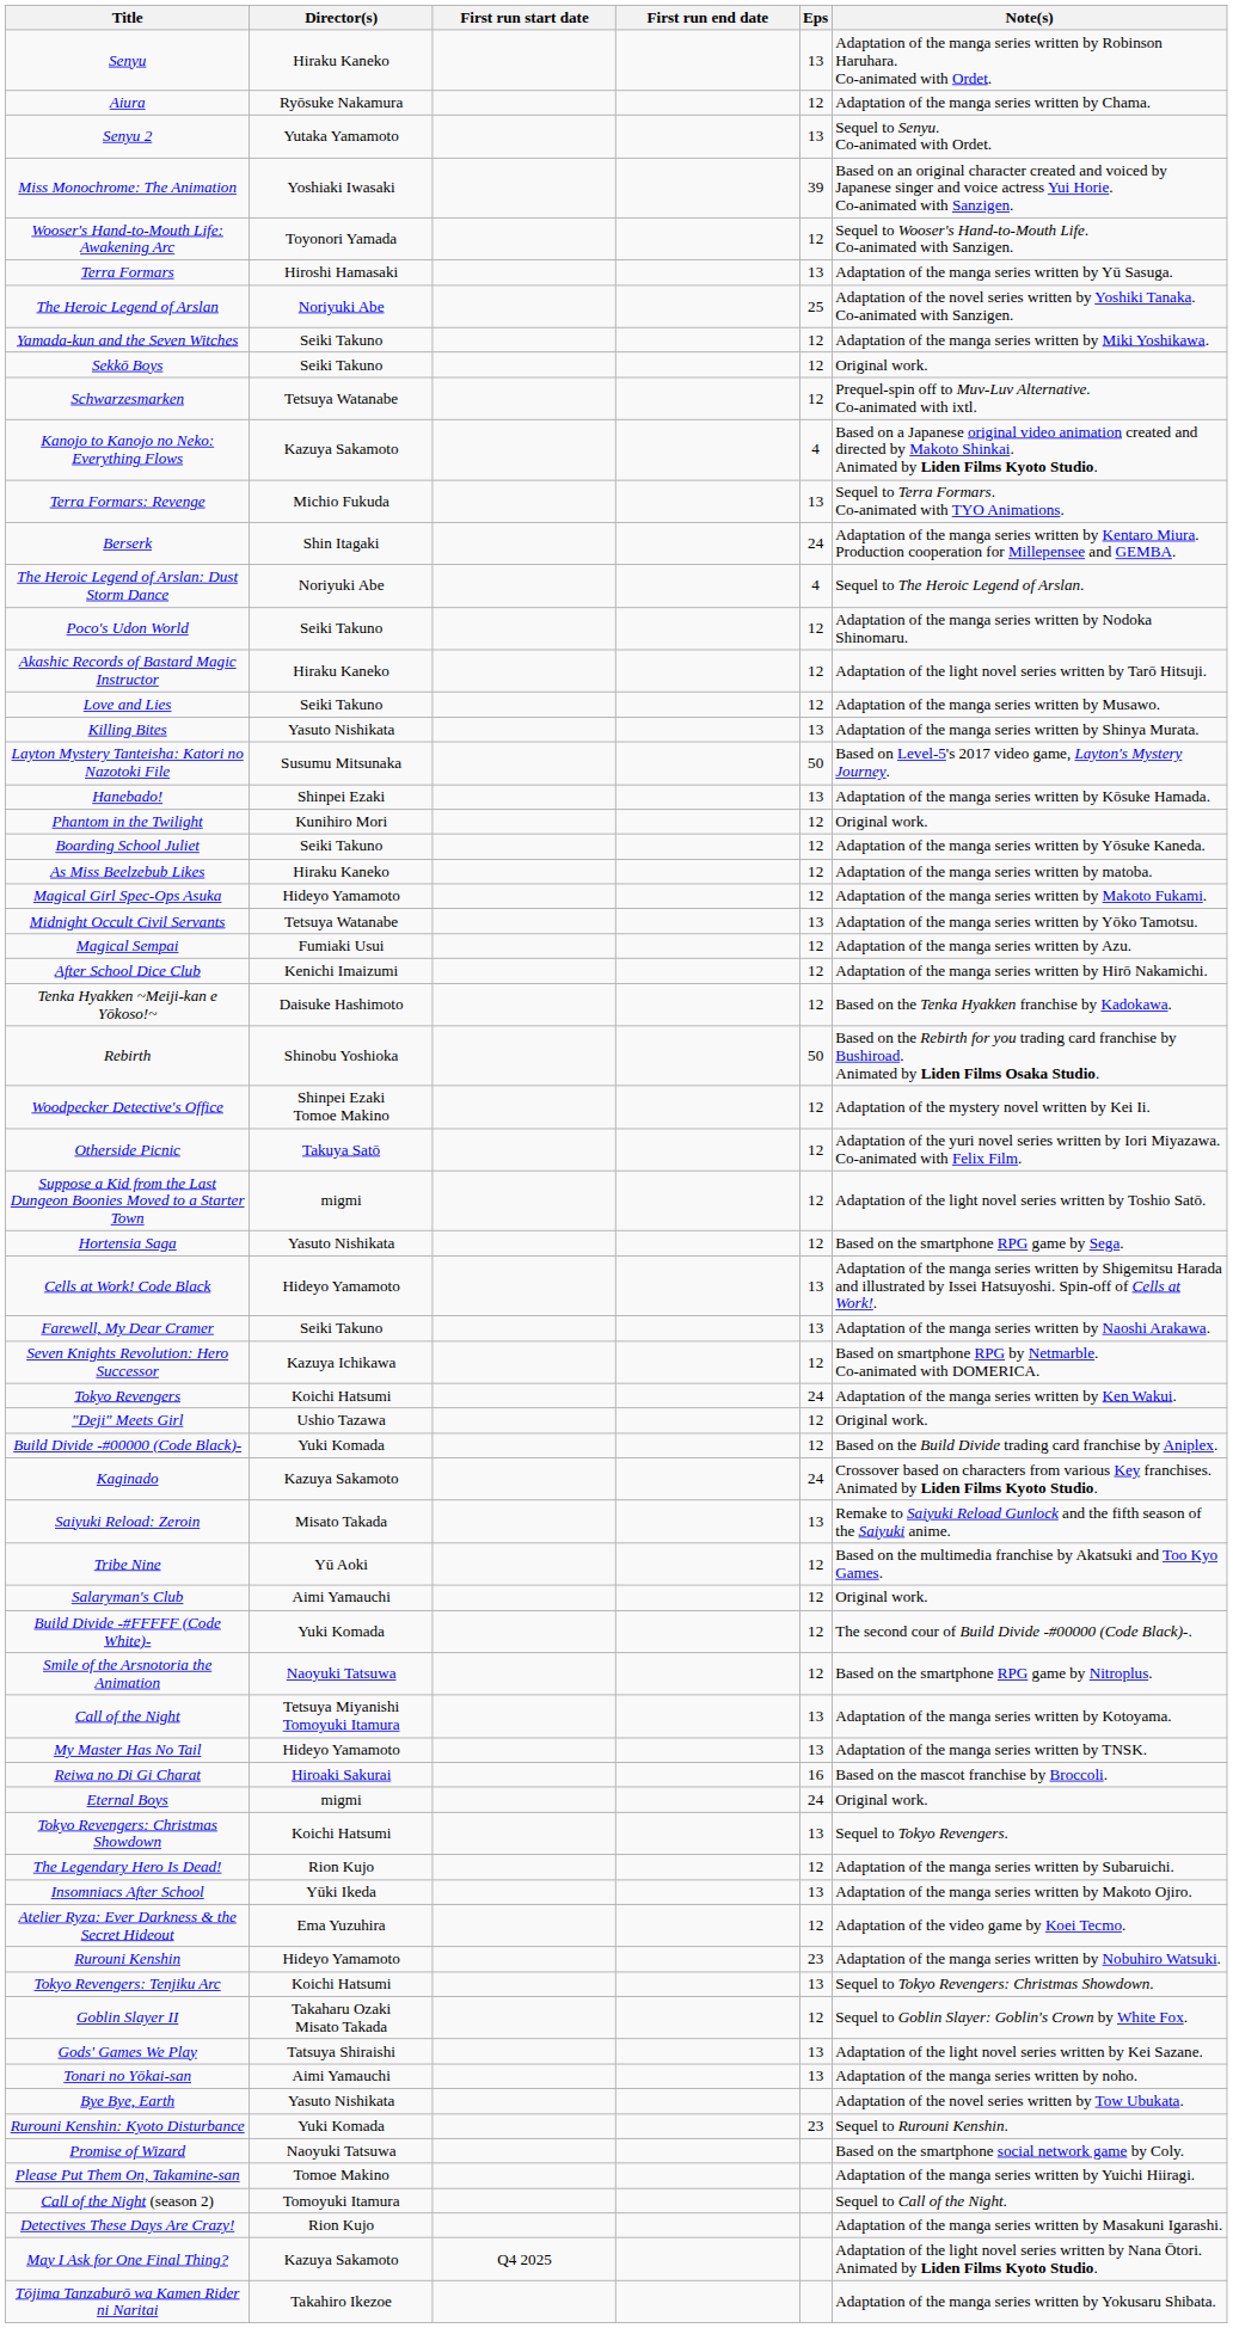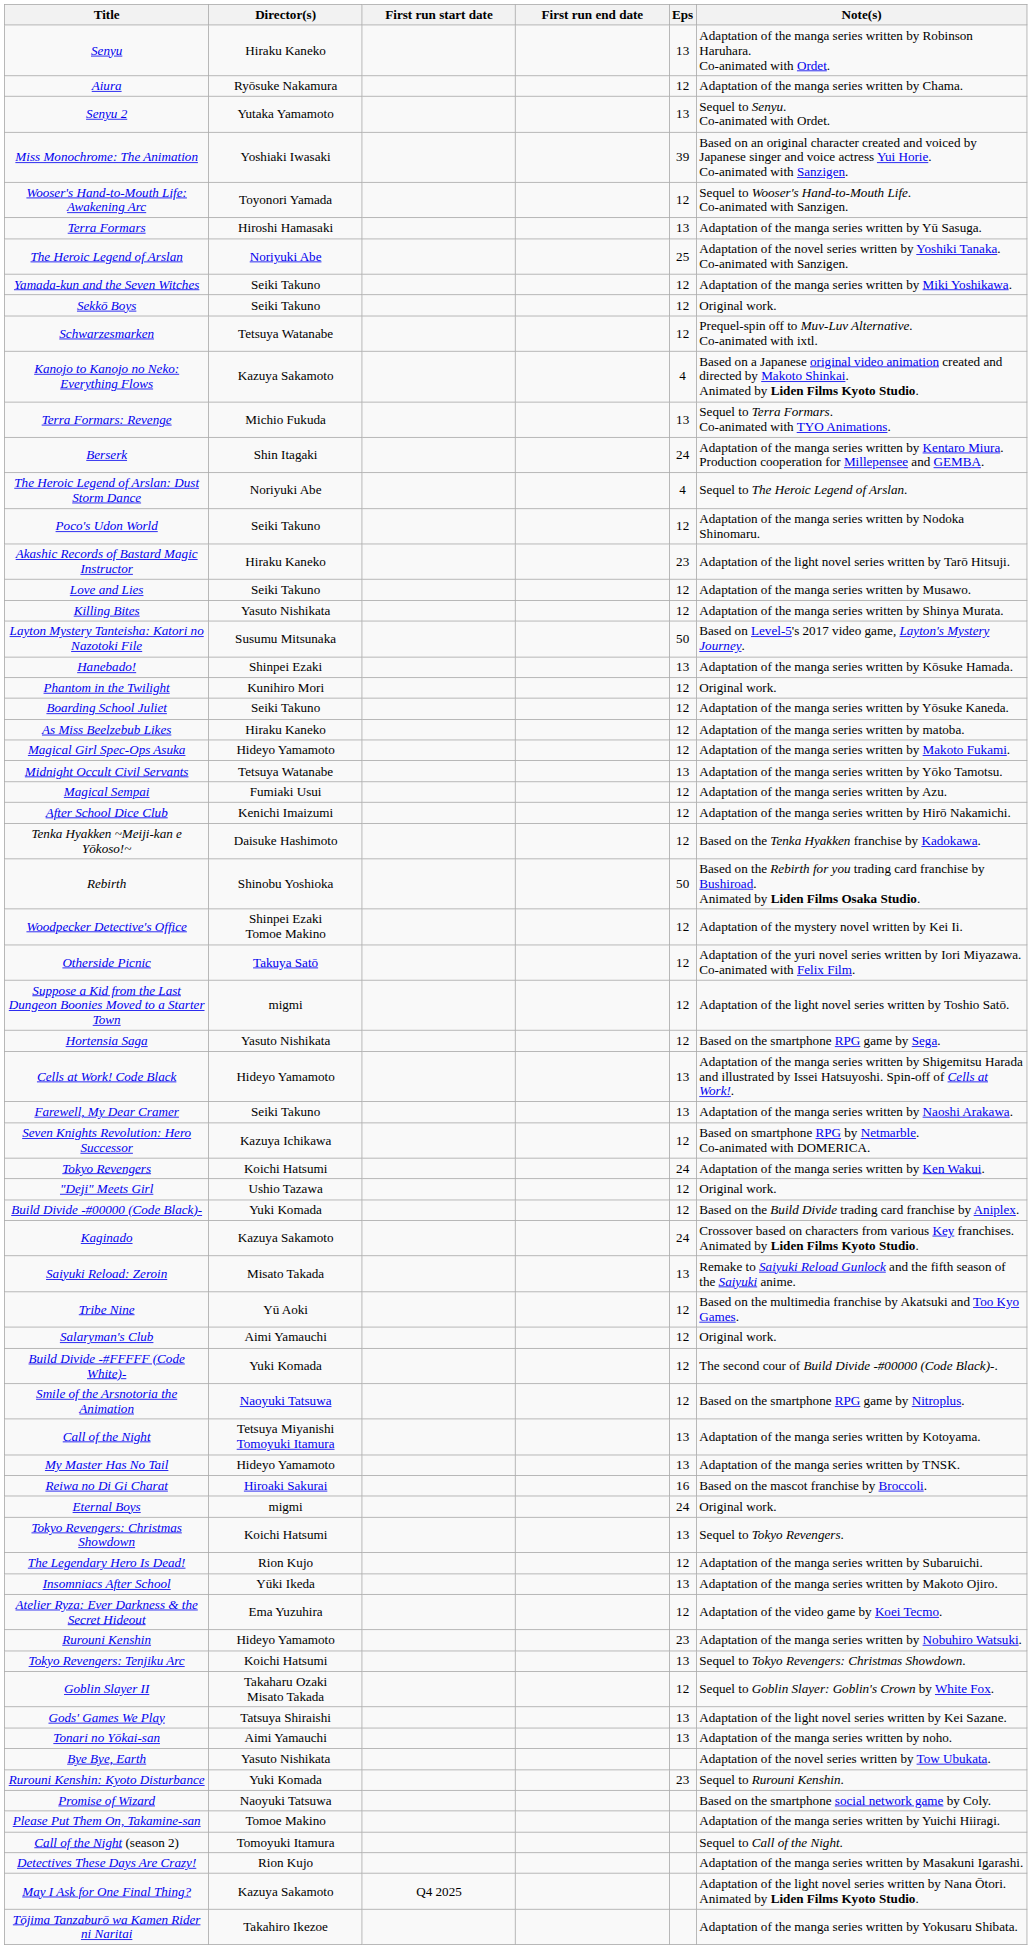Akashic Records of Bastard Magic Instructor | Eps: 12 -> 23
Killing Bites | Eps: 13 -> 12
